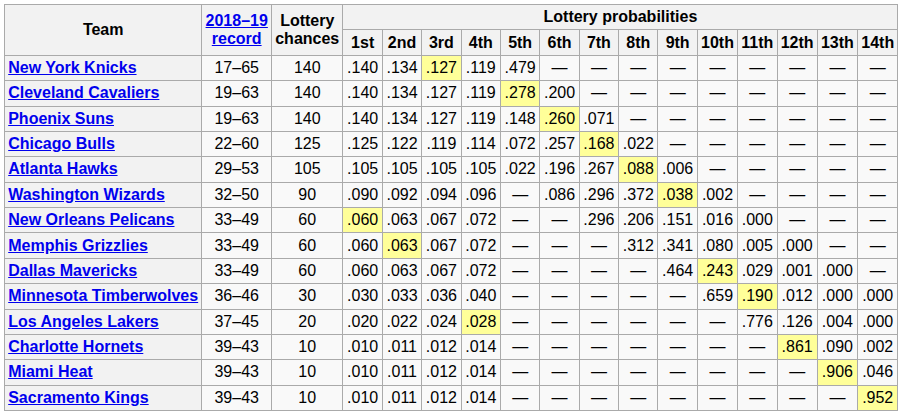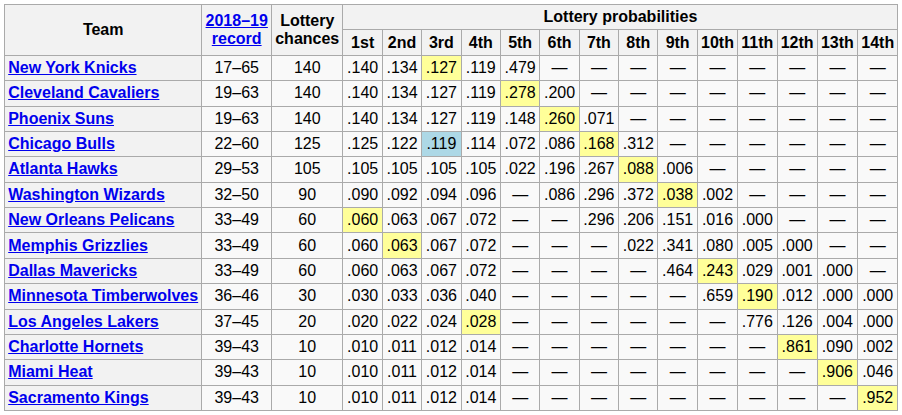Chicago Bulls | Lottery probabilities / 3rd: no background -> lightblue background
Chicago Bulls | Lottery probabilities / 6th: .257 -> .086
Chicago Bulls | Lottery probabilities / 8th: .022 -> .312
Memphis Grizzlies | Lottery probabilities / 8th: .312 -> .022
